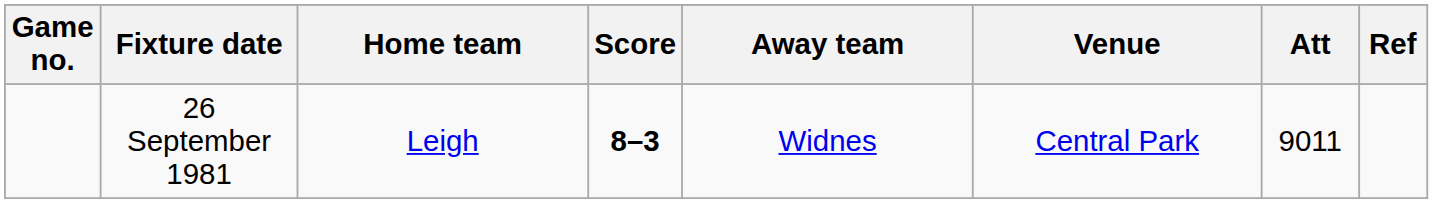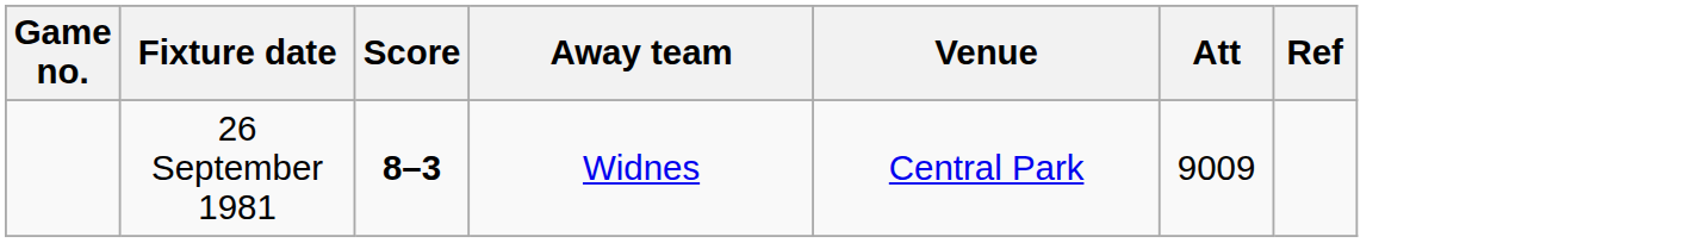- column: Home team | Leigh
26 September 1981 | Att: 9011 -> 9009
